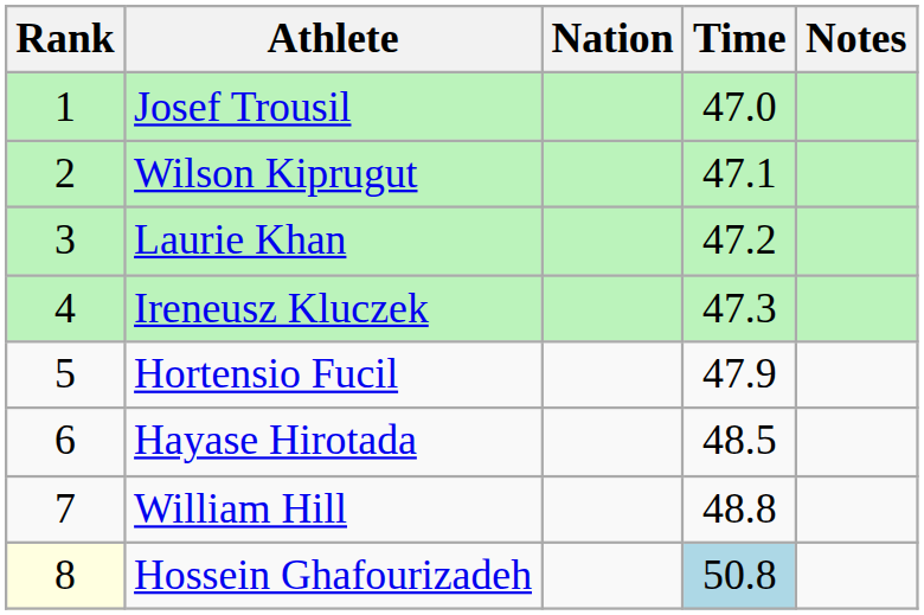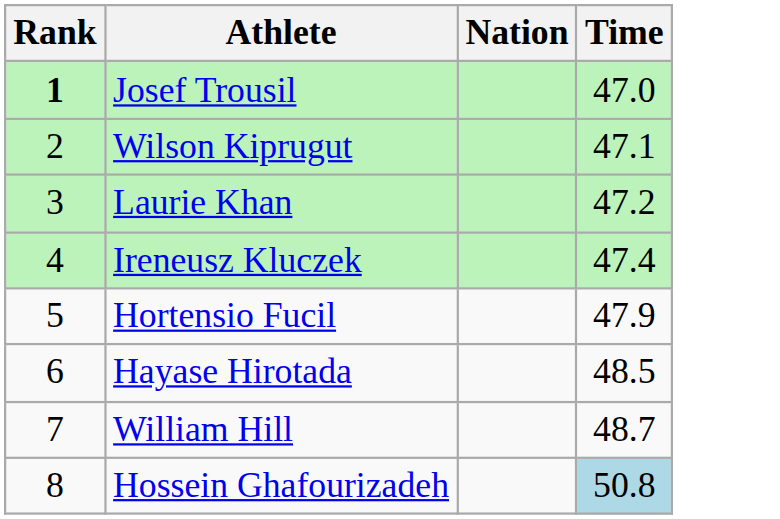- column: Notes
Josef Trousil | Rank: normal -> bold
Ireneusz Kluczek | Time: 47.3 -> 47.4
William Hill | Time: 48.8 -> 48.7
Hossein Ghafourizadeh | Rank: lightyellow background -> no background
